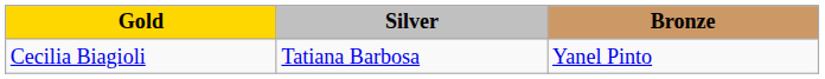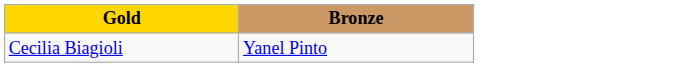- column: Silver | Tatiana Barbosa
